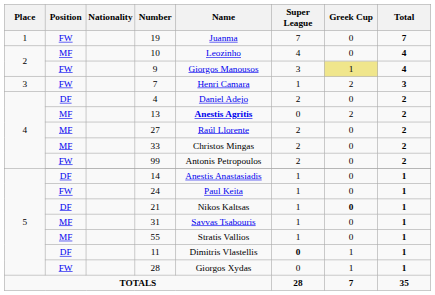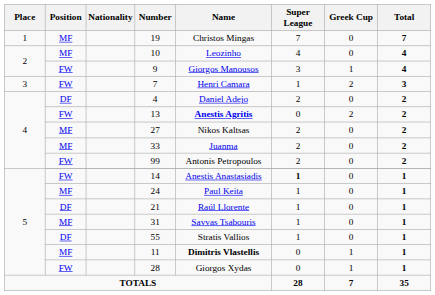19 | Position: FW -> MF
19 | Name: Juanma -> Christos Mingas
9 | Greek Cup: khaki background -> no background
13 | Position: MF -> FW
27 | Name: Raúl Llorente -> Nikos Kaltsas
33 | Name: Christos Mingas -> Juanma
14 | Position: DF -> FW
14 | Super League: normal -> bold
24 | Position: FW -> MF
21 | Name: Nikos Kaltsas -> Raúl Llorente
21 | Greek Cup: bold -> normal
55 | Position: MF -> DF
11 | Position: DF -> MF
11 | Name: normal -> bold
11 | Super League: bold -> normal
